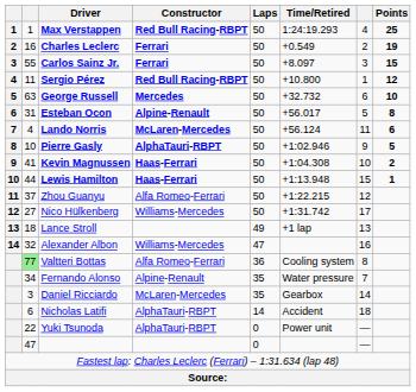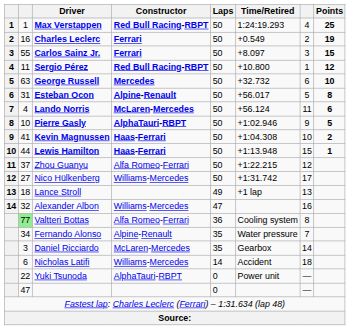Nicholas Latifi | Constructor: AlphaTauri-RBPT -> Williams-Mercedes
